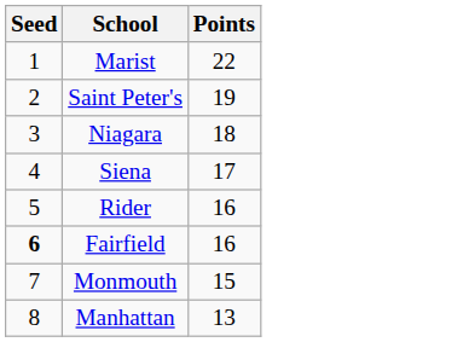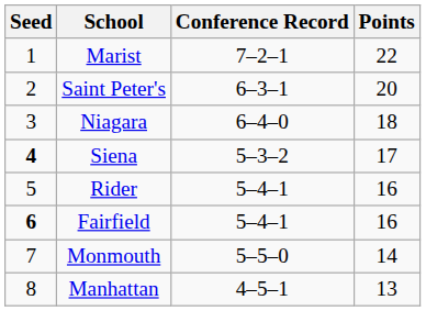+ column: Conference Record | 7–2–1 | 6–3–1 | 6–4–0 | 5–3–2 | 5–4–1 | 5–4–1 | 5–5–0 | 4–5–1
Saint Peter's | Points: 19 -> 20
Siena | Seed: normal -> bold
Monmouth | Points: 15 -> 14
